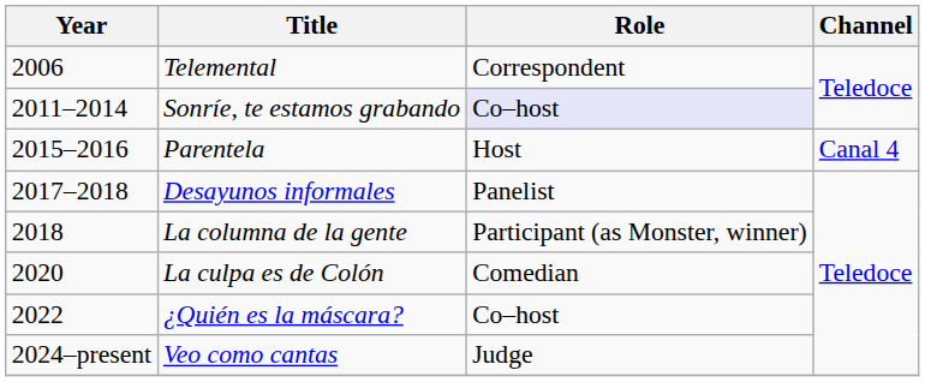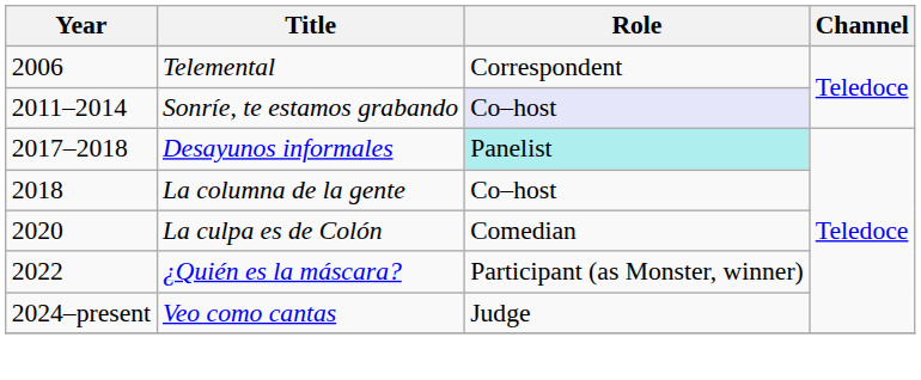- row: 2015–2016 | Parentela | Host | Canal 4
Desayunos informales | Role: no background -> paleturquoise background
La columna de la gente | Role: Participant (as Monster, winner) -> Co–host
¿Quién es la máscara? | Role: Co–host -> Participant (as Monster, winner)
